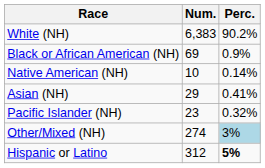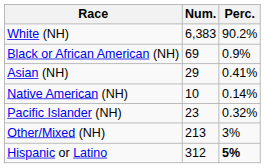rows swapped: Native American (NH) <-> Asian (NH)
Other/Mixed (NH) | Num.: 274 -> 213
Other/Mixed (NH) | Perc.: lightblue background -> no background
